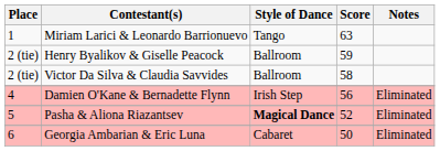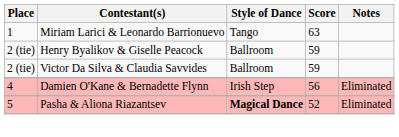Victor Da Silva & Claudia Savvides | Score: 58 -> 59
- row: 6 | Georgia Ambarian & Eric Luna | Cabaret | 50 | Eliminated
